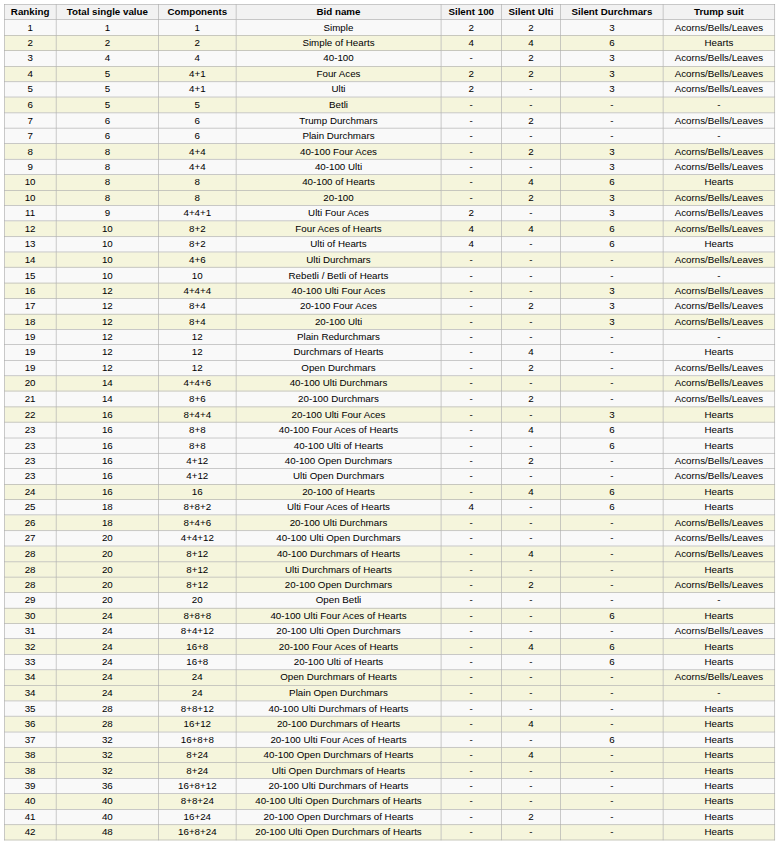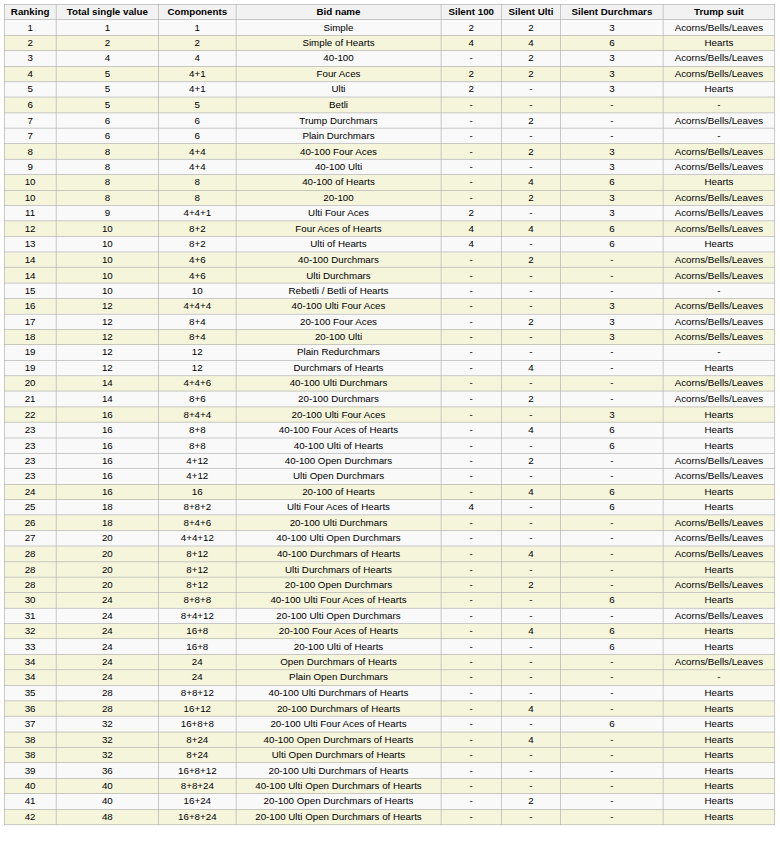Ulti | Trump suit: Acorns/Bells/Leaves -> Hearts
+ row: 14 | 10 | 4+6 | 40-100 Durchmars | - | 2 | - | Acorns/Bells/Leaves
- row: 19 | 12 | 12 | Open Durchmars | - | 2 | - | Acorns/Bells/Leaves
- row: 29 | 20 | 20 | Open Betli | - | - | - | -
